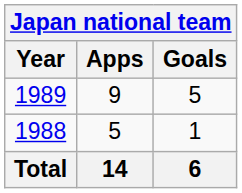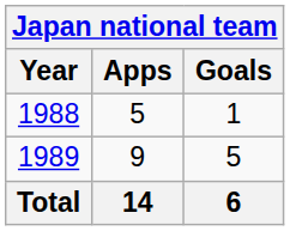rows swapped: 1988 <-> 1989
